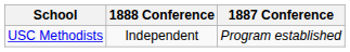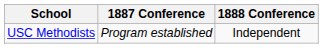columns swapped: 1887 Conference <-> 1888 Conference
